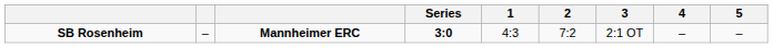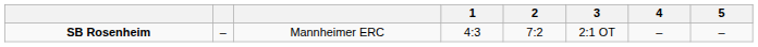- column: Series | 3:0
SB Rosenheim | column 3: bold -> normal
